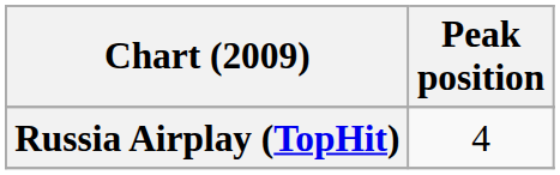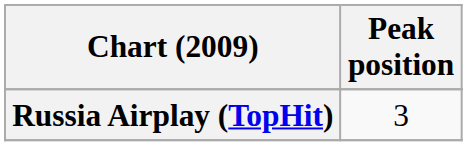Russia Airplay (TopHit) | Peak position: 4 -> 3
